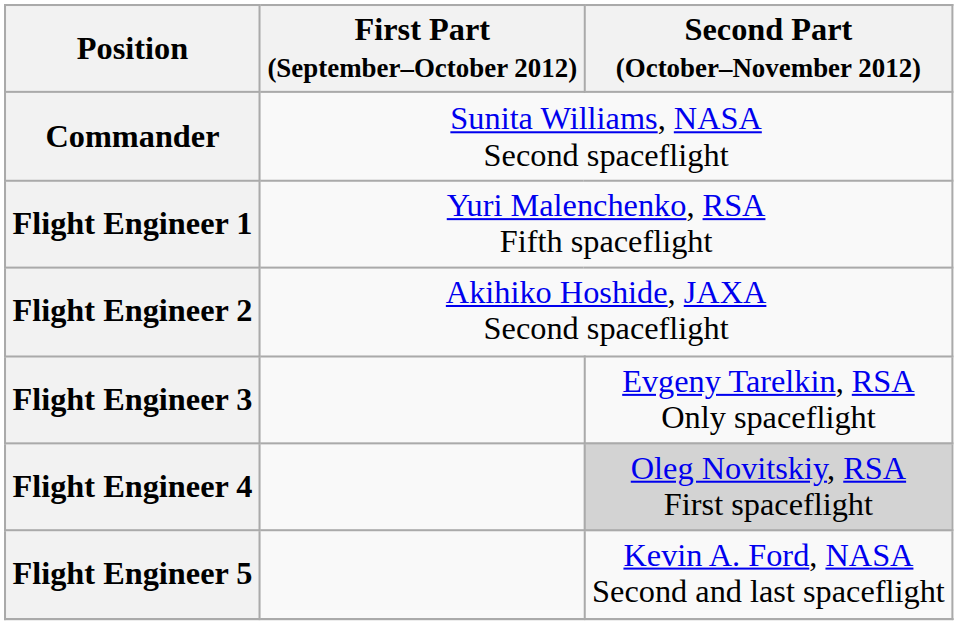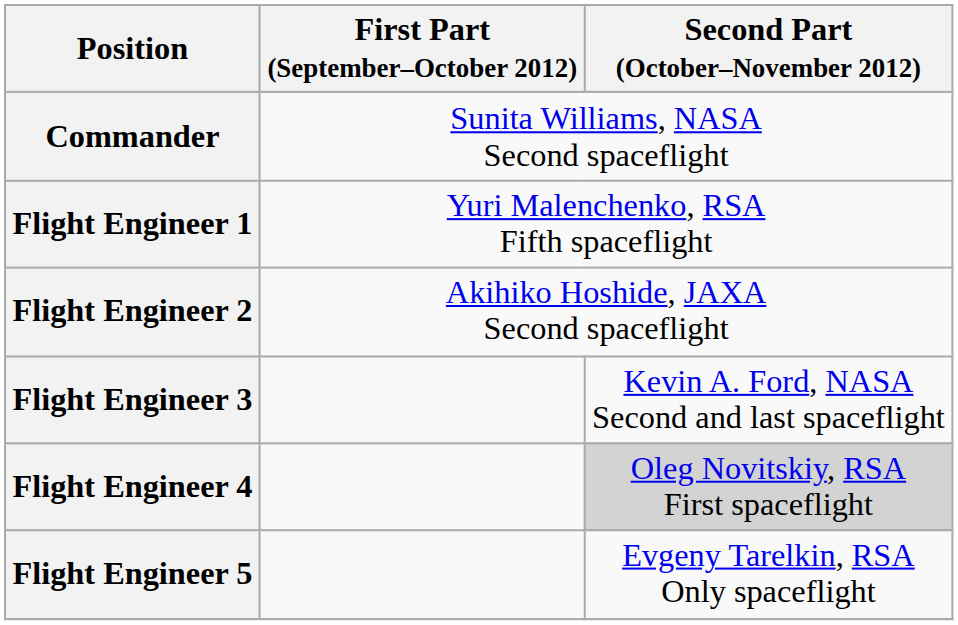Flight Engineer 3 | Second Part (October–November 2012): Evgeny Tarelkin, RSA Only spaceflight -> Kevin A. Ford, NASA Second and last spaceflight
Flight Engineer 5 | Second Part (October–November 2012): Kevin A. Ford, NASA Second and last spaceflight -> Evgeny Tarelkin, RSA Only spaceflight
